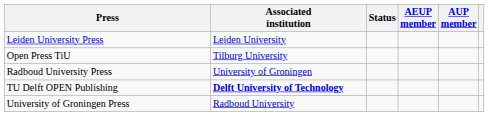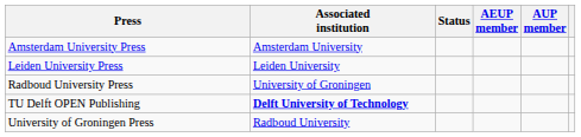+ row: Amsterdam University Press | Amsterdam University
- row: Open Press TiU | Tilburg University
